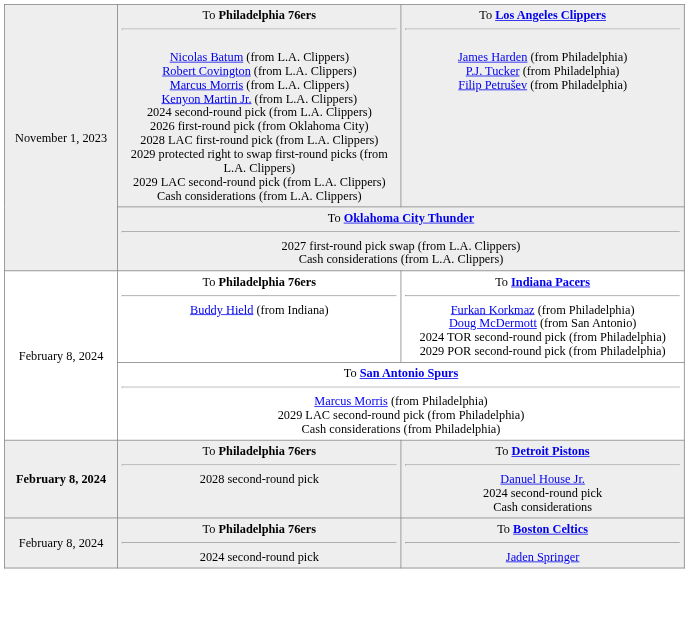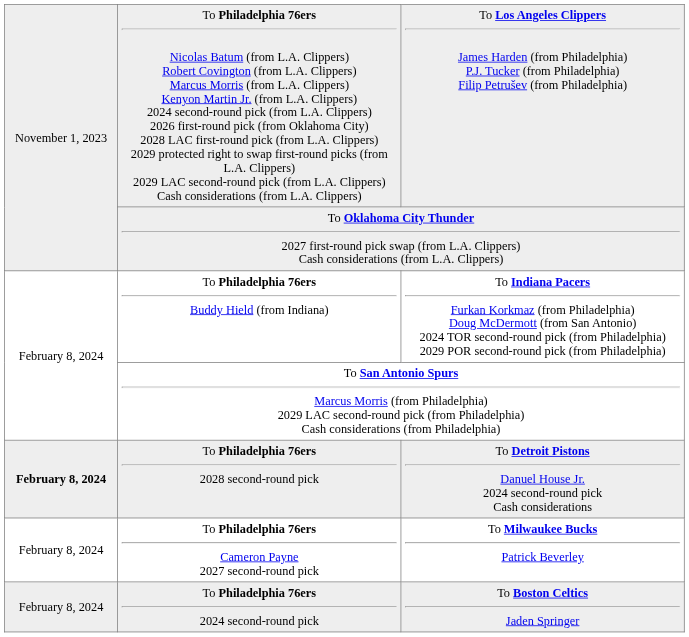+ row: February 8, 2024 | To Philadelphia 76ers Cameron Payne 2027 second-round pick | To Milwaukee Bucks Patrick Beverley
